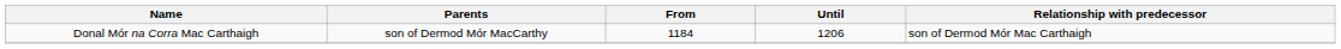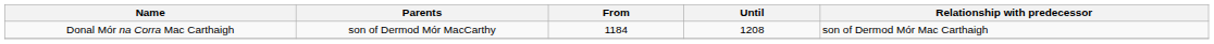Donal Mór na Corra Mac Carthaigh | Until: 1206 -> 1208
